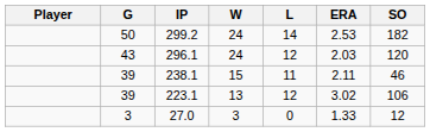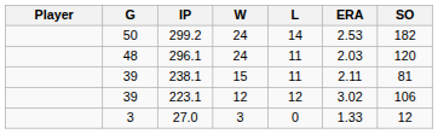296.1 | G: 43 -> 48
296.1 | L: 12 -> 11
238.1 | SO: 46 -> 81
223.1 | W: 13 -> 12
